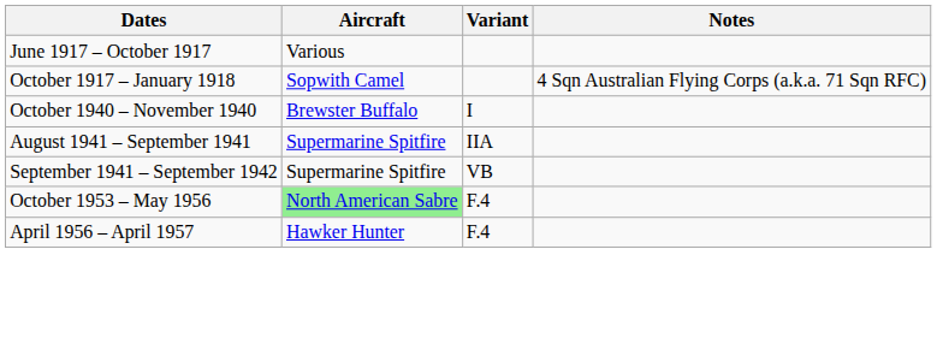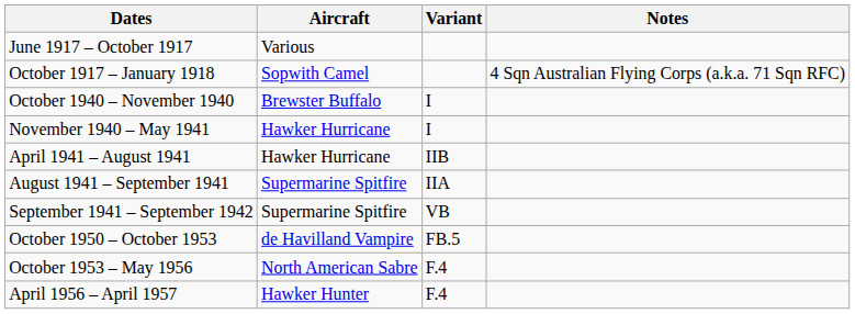+ row: November 1940 – May 1941 | Hawker Hurricane | I
+ row: April 1941 – August 1941 | Hawker Hurricane | IIB
+ row: October 1950 – October 1953 | de Havilland Vampire | FB.5
October 1953 – May 1956 | Aircraft: lightgreen background -> no background
